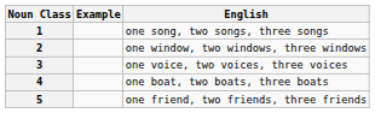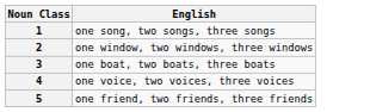- column: Example
3 | English: one voice, two voices, three voices -> one boat, two boats, three boats
4 | English: one boat, two boats, three boats -> one voice, two voices, three voices
